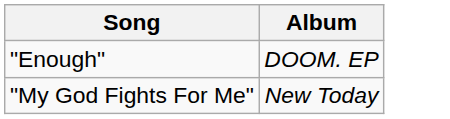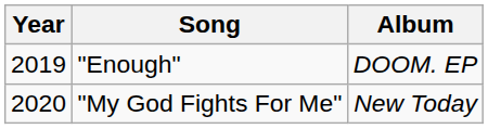+ column: Year | 2019 | 2020
